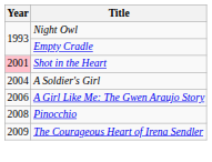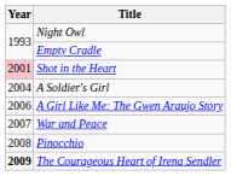+ row: 2007 | War and Peace
The Courageous Heart of Irena Sendler | Year: normal -> bold
